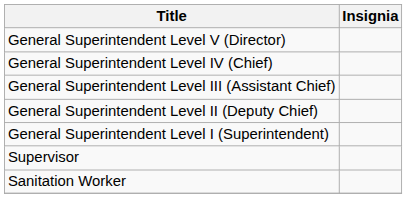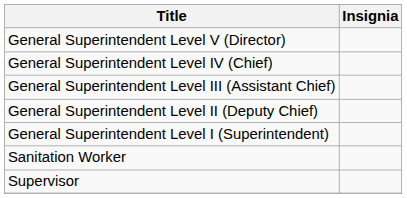rows swapped: Supervisor <-> Sanitation Worker
